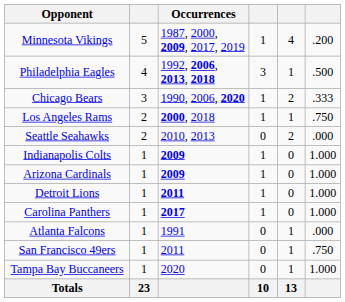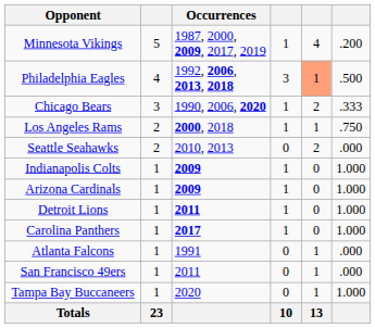Philadelphia Eagles | column 5: no background -> lightsalmon background
San Francisco 49ers | column 6: .750 -> .000
